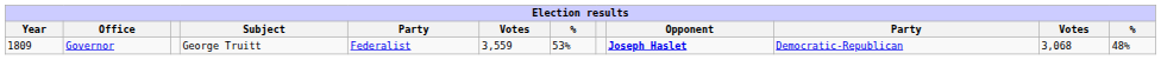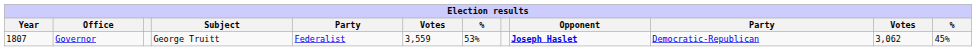Governor | Year: 1809 -> 1807
Governor | column 11: 3,068 -> 3,062
Governor | column 12: 48% -> 45%
